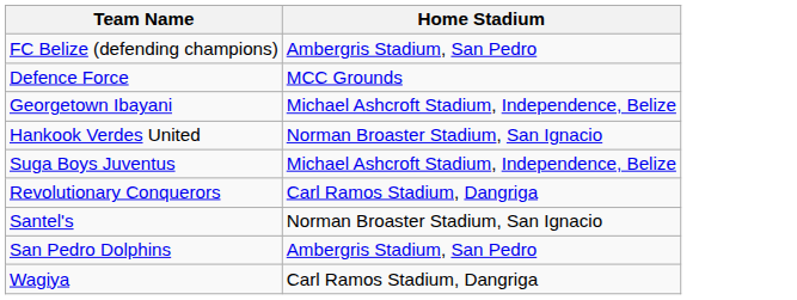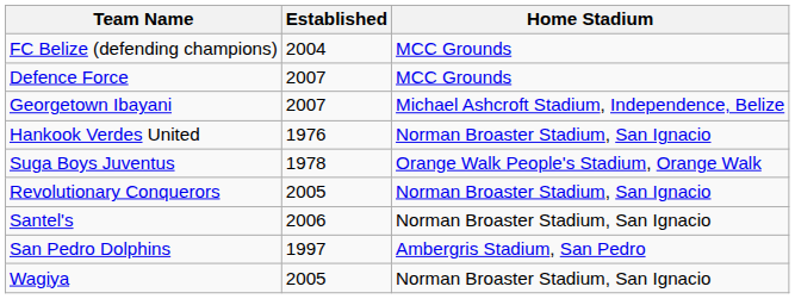+ column: Established | 2004 | 2007 | 2007 | 1976 | 1978 | 2005 | 2006 | 1997 | 2005
FC Belize (defending champions) | Home Stadium: Ambergris Stadium, San Pedro -> MCC Grounds
Suga Boys Juventus | Home Stadium: Michael Ashcroft Stadium, Independence, Belize -> Orange Walk People's Stadium, Orange Walk
Revolutionary Conquerors | Home Stadium: Carl Ramos Stadium, Dangriga -> Norman Broaster Stadium, San Ignacio
Wagiya | Home Stadium: Carl Ramos Stadium, Dangriga -> Norman Broaster Stadium, San Ignacio
